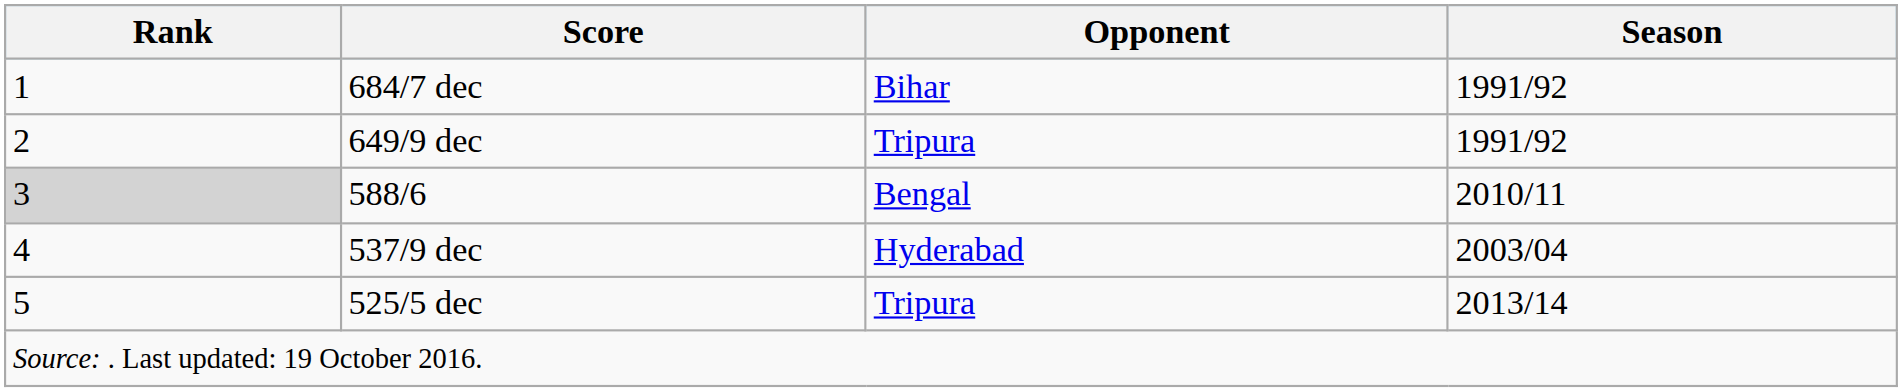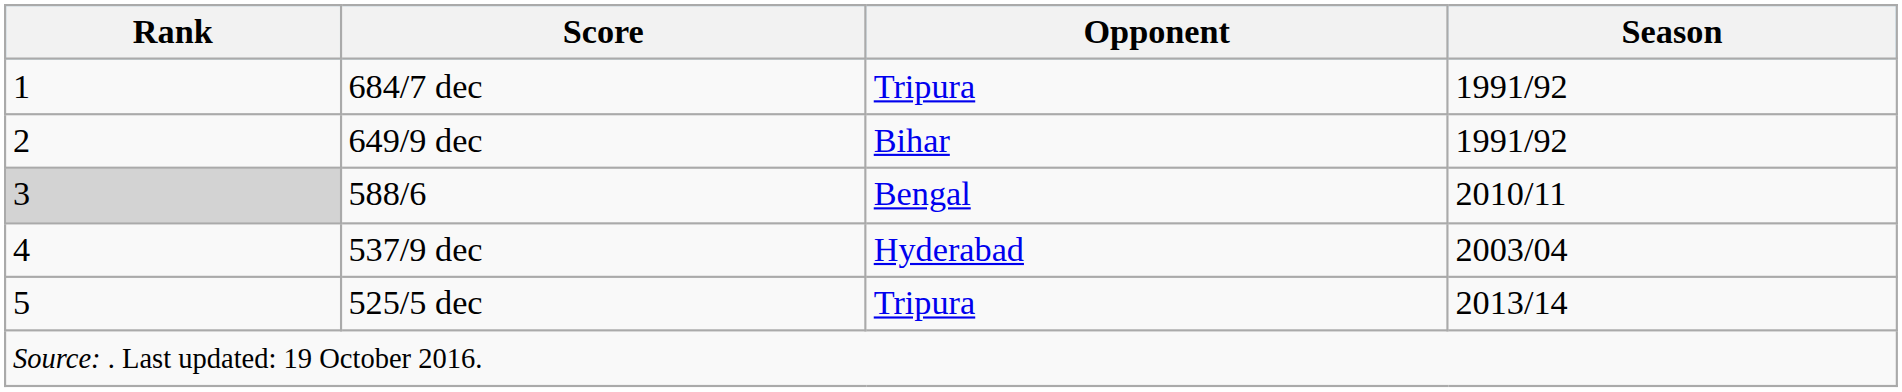684/7 dec | Opponent: Bihar -> Tripura
649/9 dec | Opponent: Tripura -> Bihar
